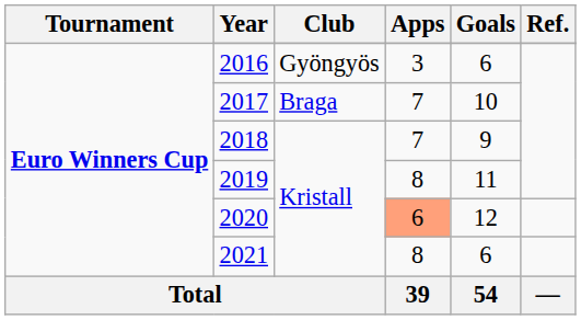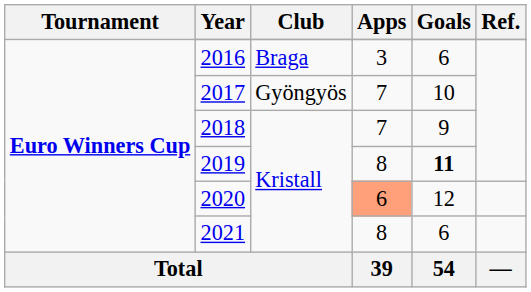2016 | Club: Gyöngyös -> Braga
2017 | Club: Braga -> Gyöngyös
2019 | Goals: normal -> bold
